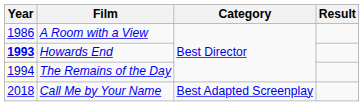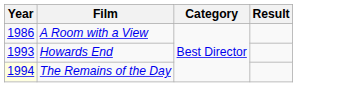Howards End | Year: bold -> normal
- row: 2018 | Call Me by Your Name | Best Adapted Screenplay
